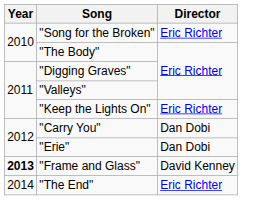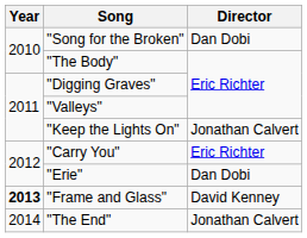"Song for the Broken" | Director: Eric Richter -> Dan Dobi
"Keep the Lights On" | Director: Eric Richter -> Jonathan Calvert
"Carry You" | Director: Dan Dobi -> Eric Richter
"The End" | Director: Eric Richter -> Jonathan Calvert
